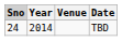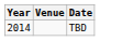- column: Sno | 24
